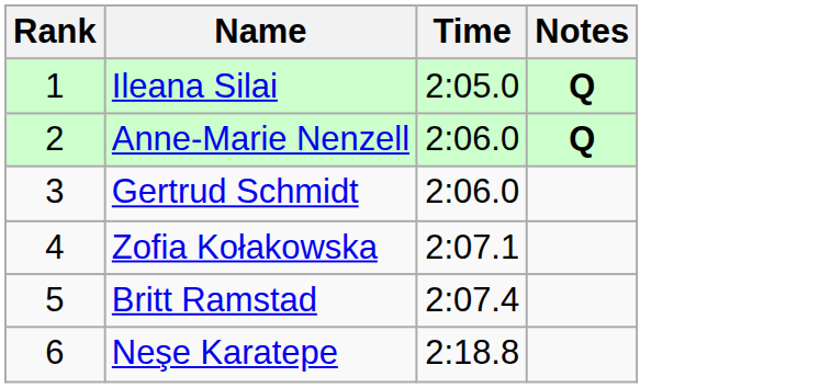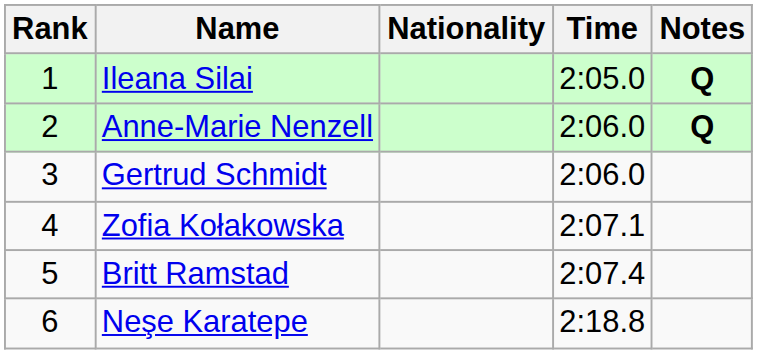+ column: Nationality
